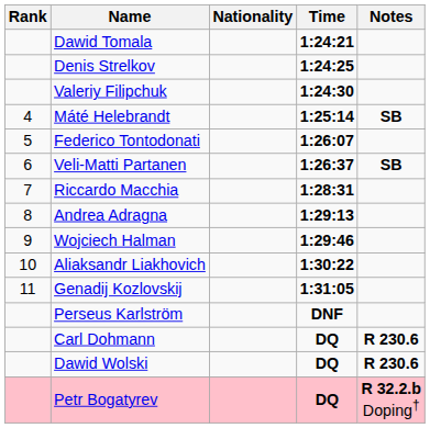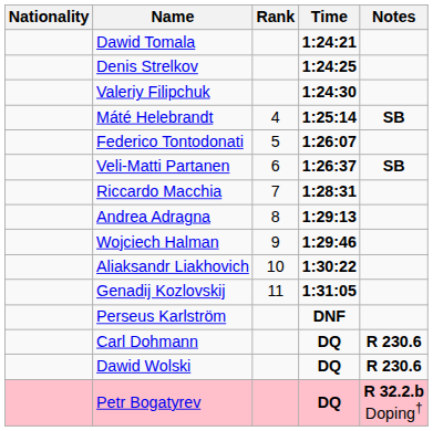columns swapped: Rank <-> Nationality
